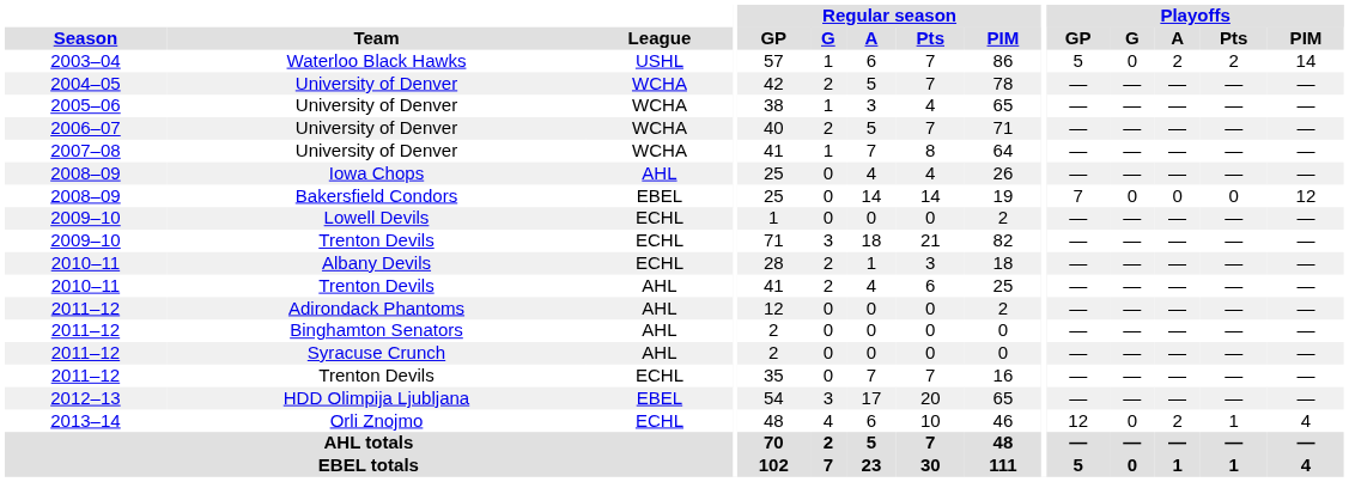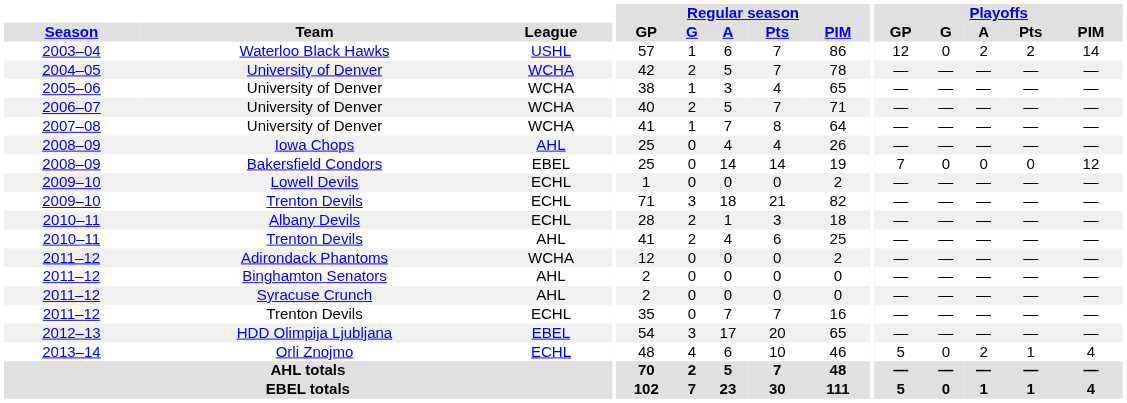Waterloo Black Hawks | Playoffs / GP: 5 -> 12
Adirondack Phantoms | League: AHL -> WCHA
Orli Znojmo | Playoffs / GP: 12 -> 5
